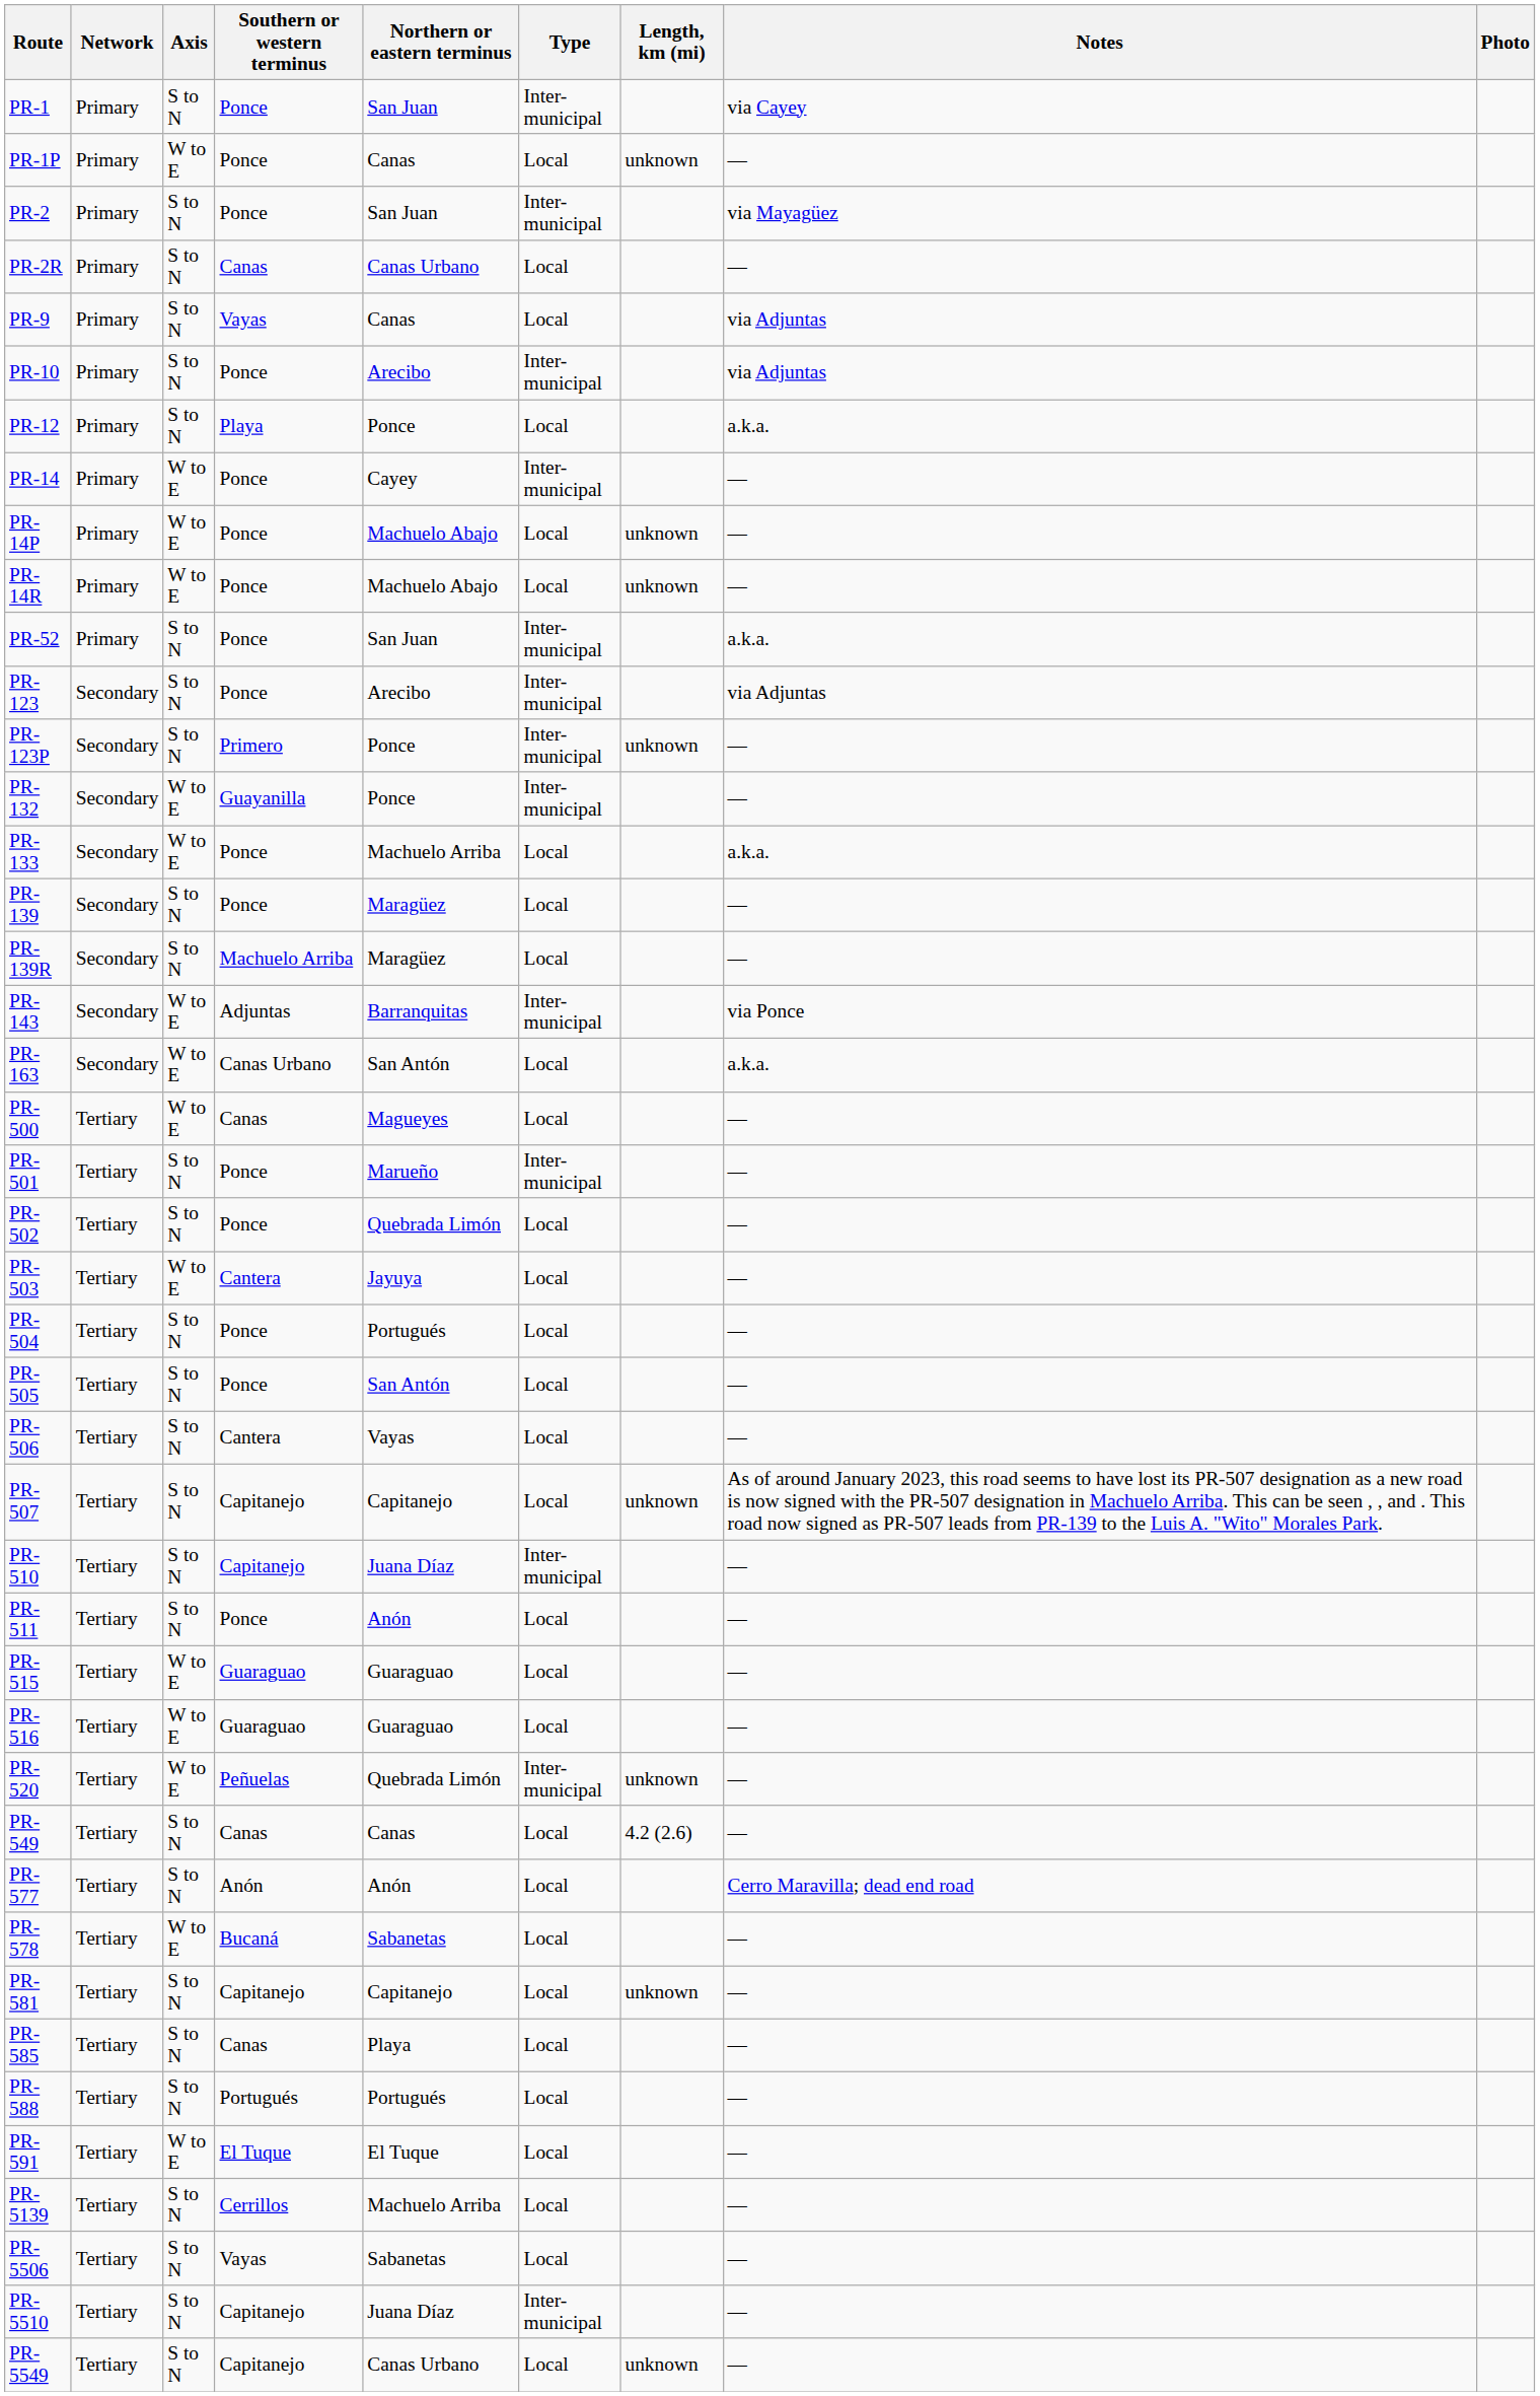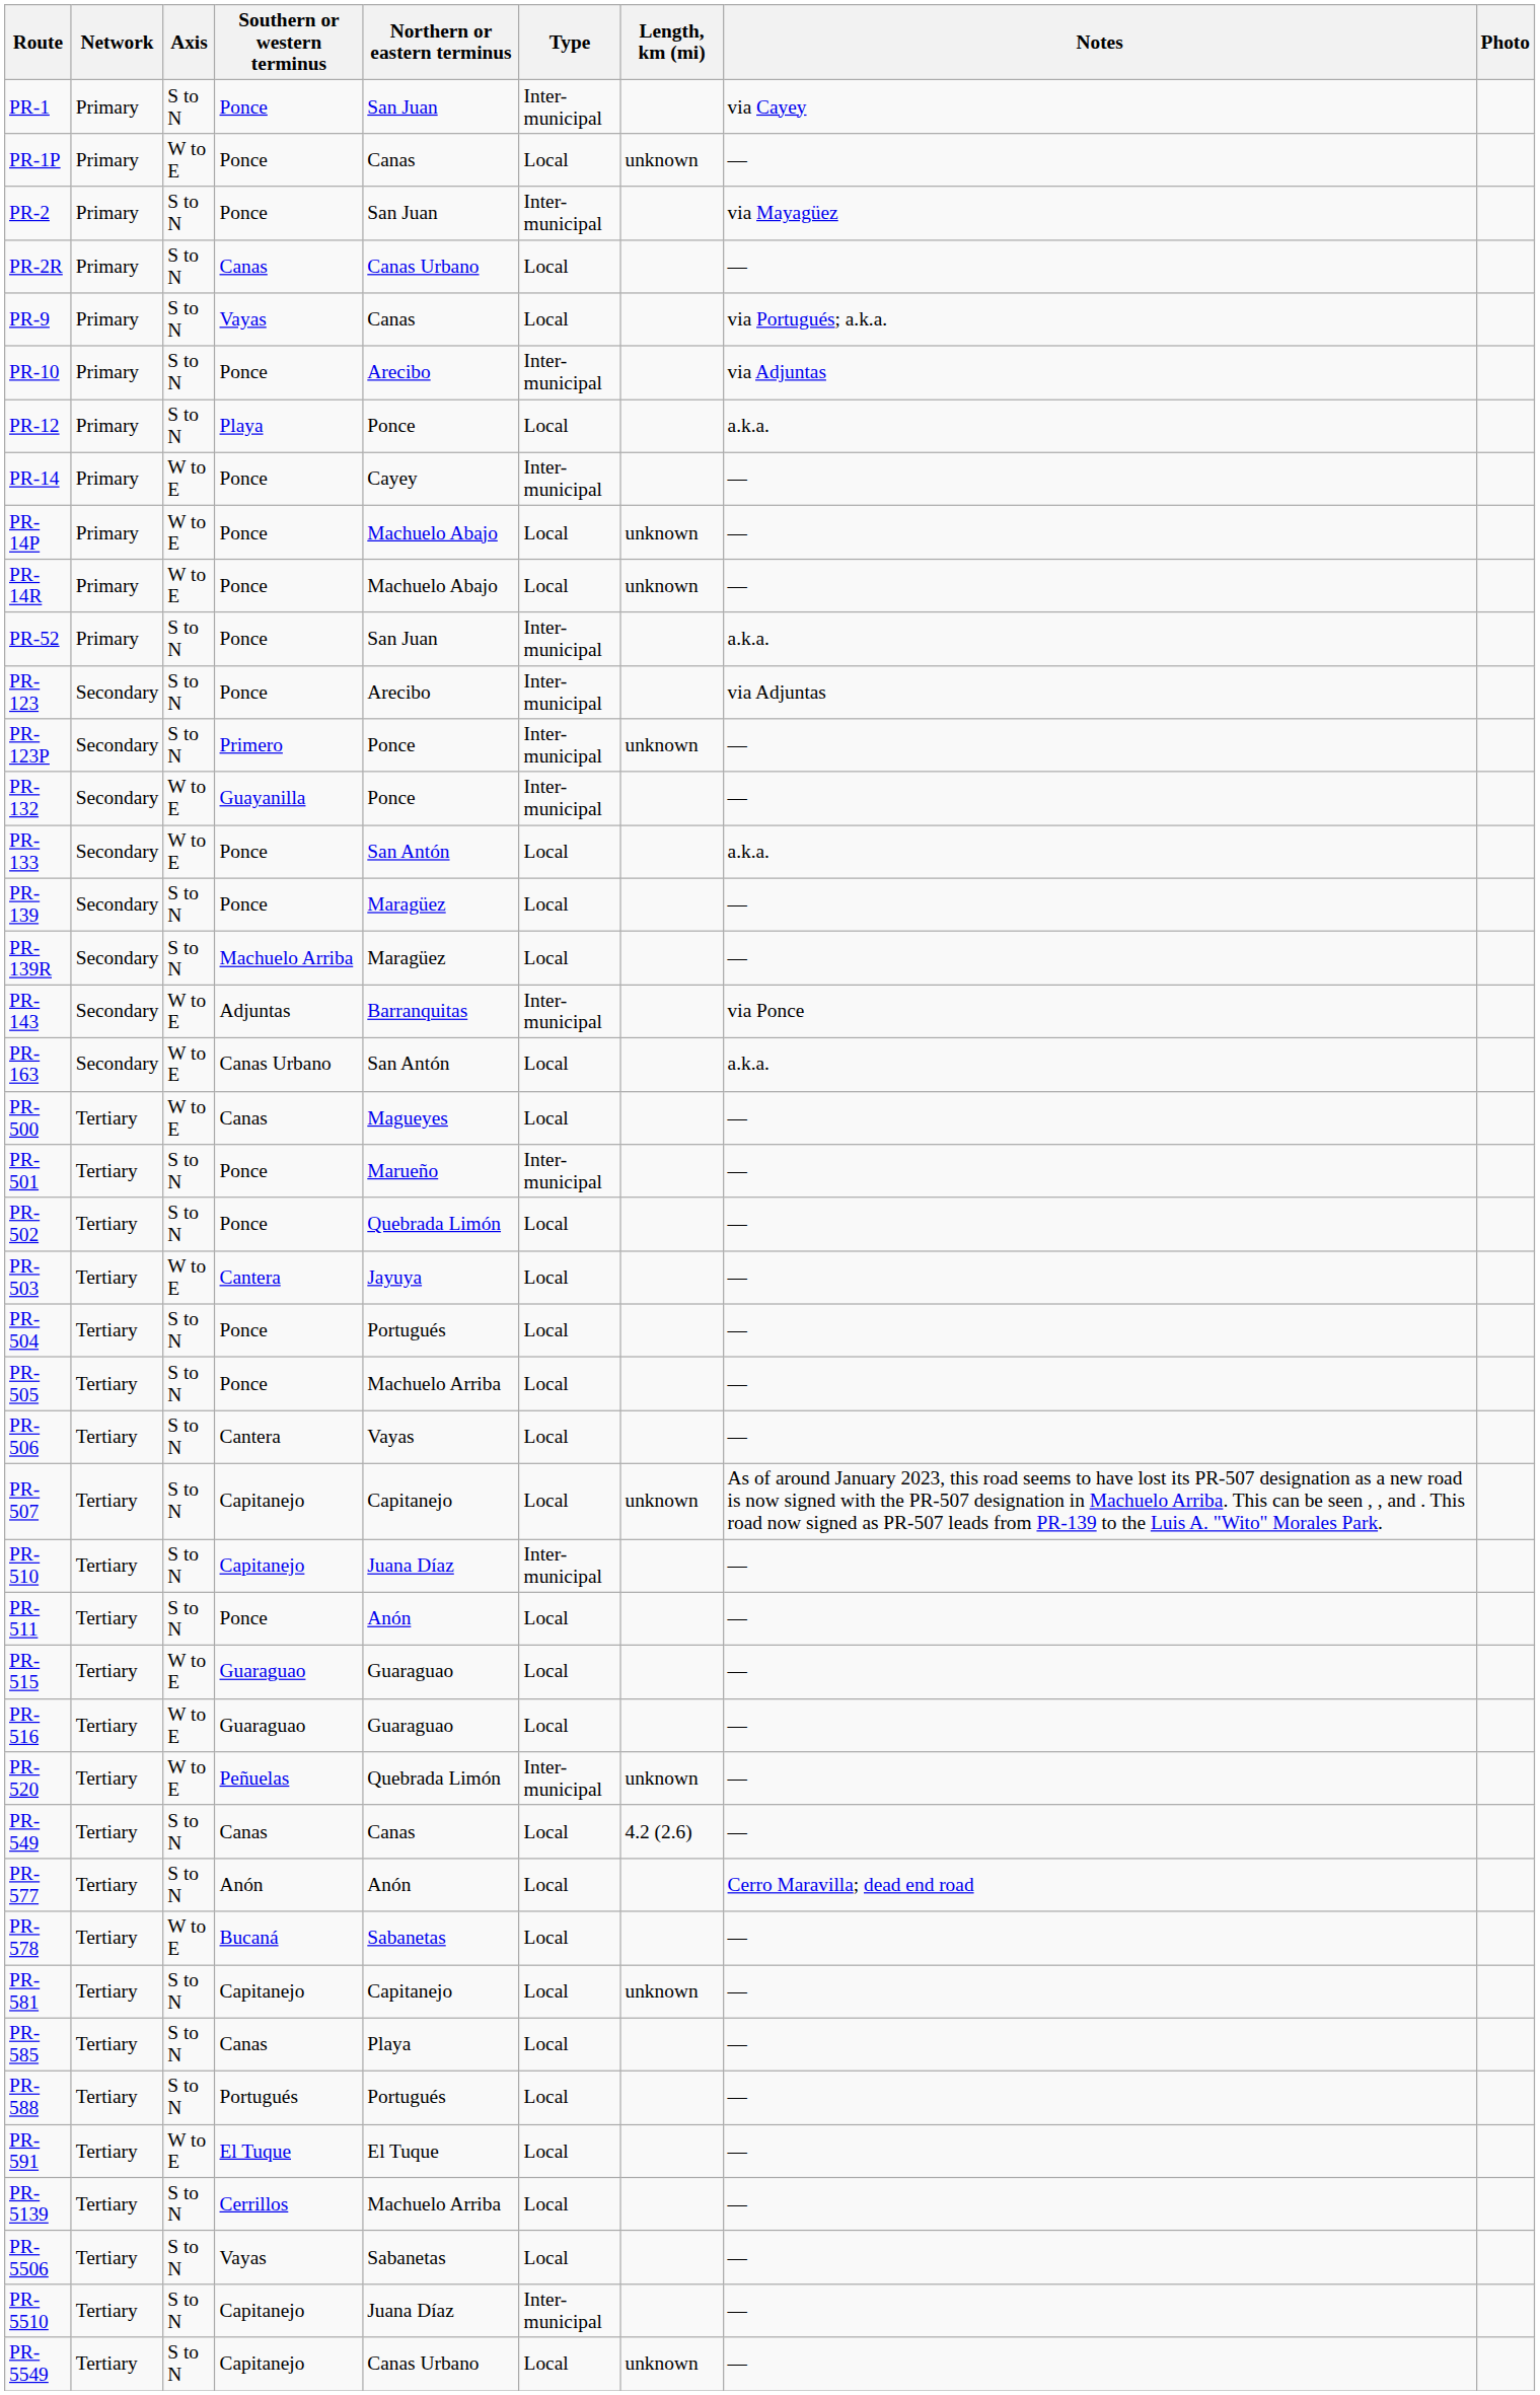PR-9 | Notes: via Adjuntas -> via Portugués; a.k.a.
PR-133 | Northern or eastern terminus: Machuelo Arriba -> San Antón
PR-505 | Northern or eastern terminus: San Antón -> Machuelo Arriba
